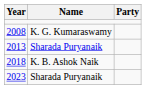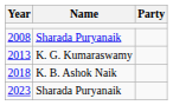2008 | Name: K. G. Kumaraswamy -> Sharada Puryanaik
2013 | Name: Sharada Puryanaik -> K. G. Kumaraswamy
